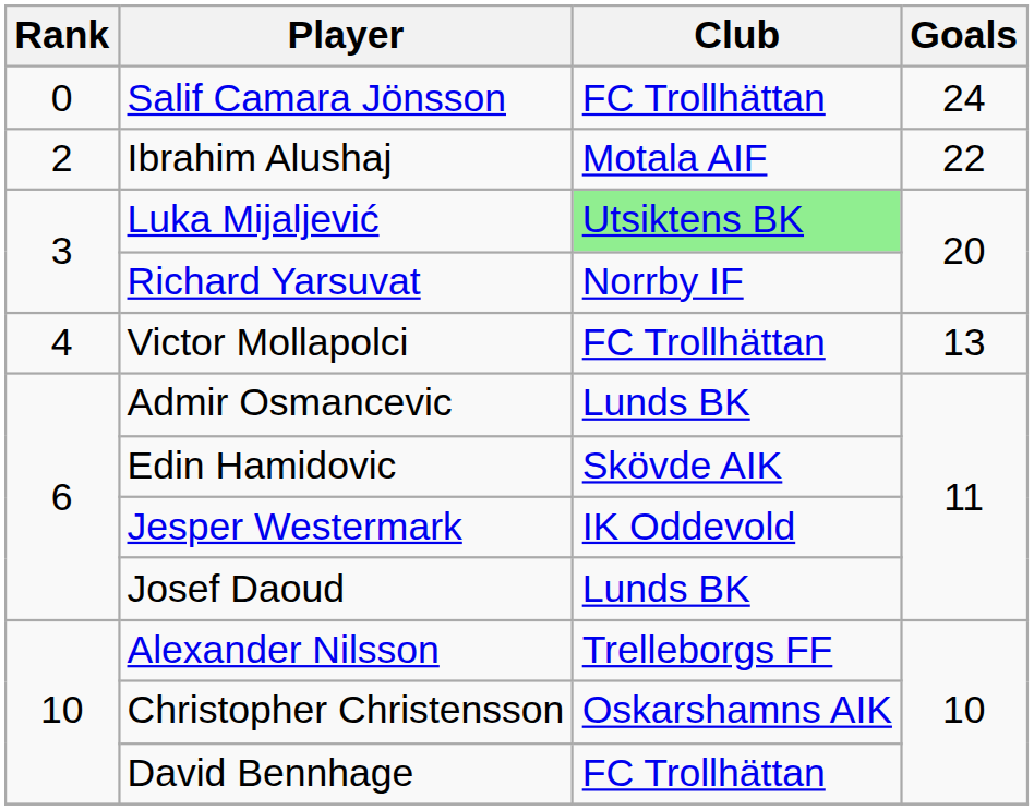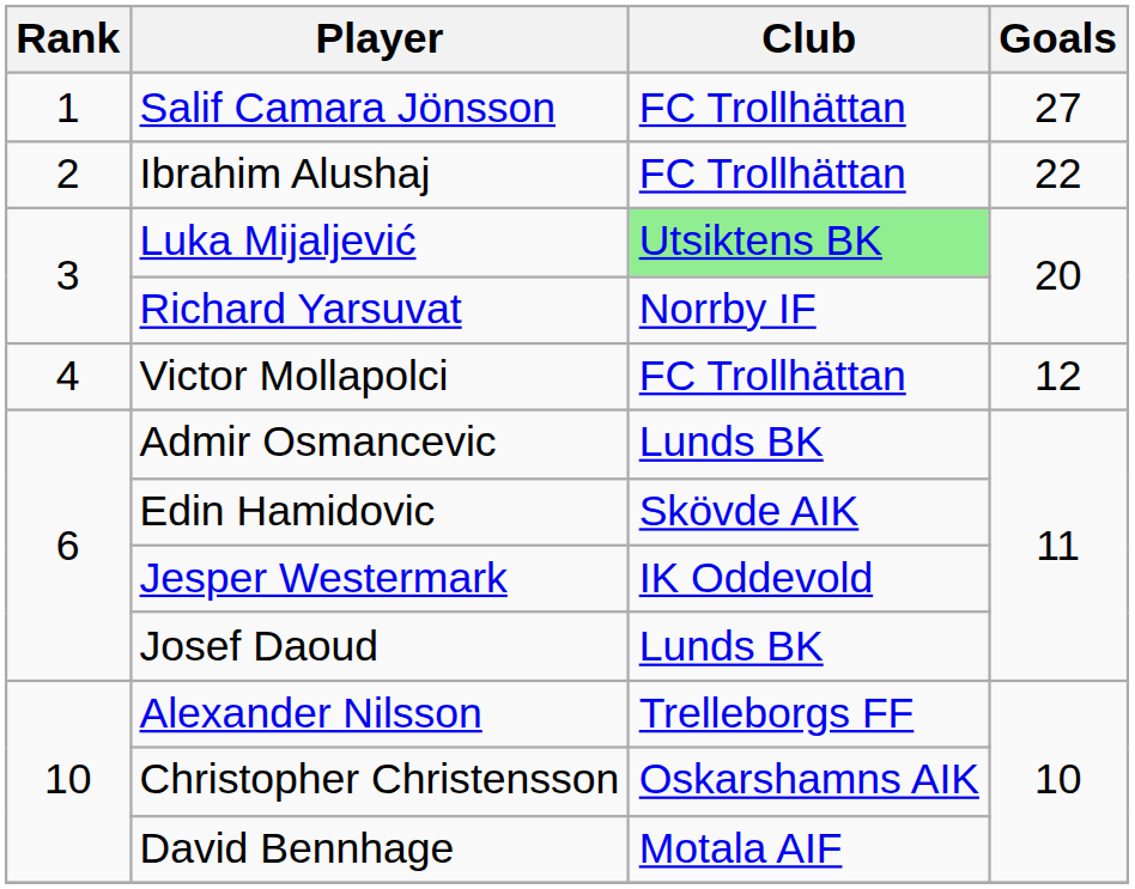Salif Camara Jönsson | Rank: 0 -> 1
Salif Camara Jönsson | Goals: 24 -> 27
Ibrahim Alushaj | Club: Motala AIF -> FC Trollhättan
Victor Mollapolci | Goals: 13 -> 12
David Bennhage | Club: FC Trollhättan -> Motala AIF
